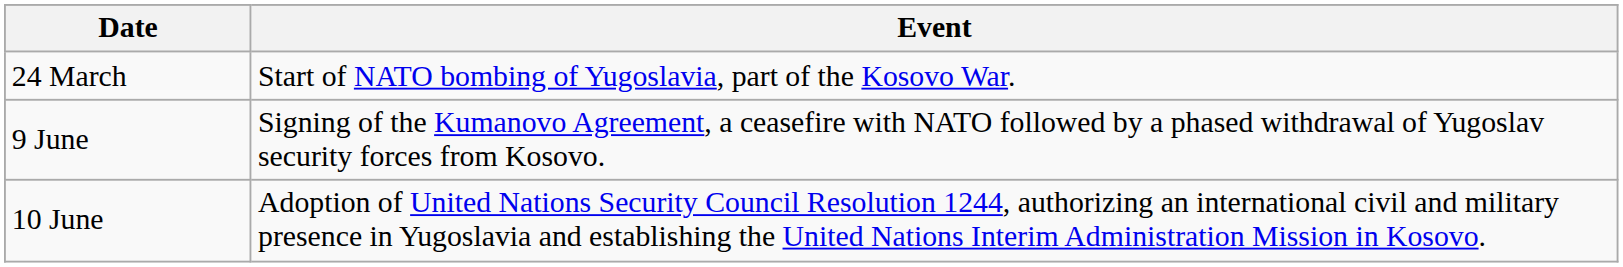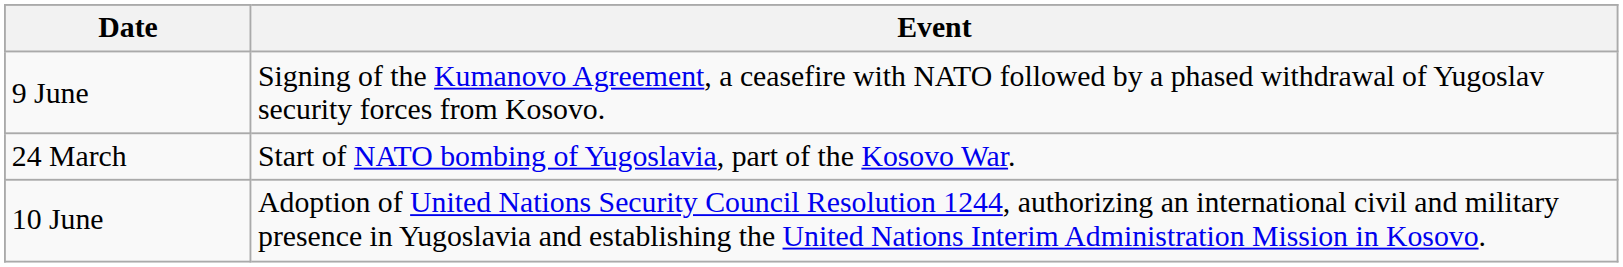rows swapped: 24 March <-> 9 June
